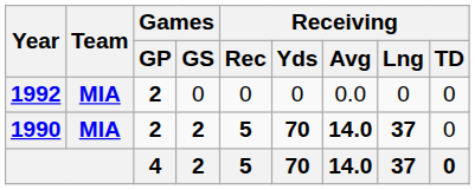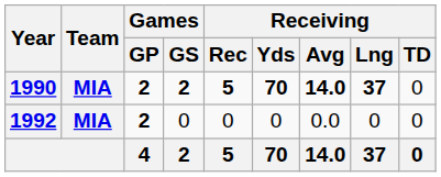rows swapped: 1990 <-> 1992
